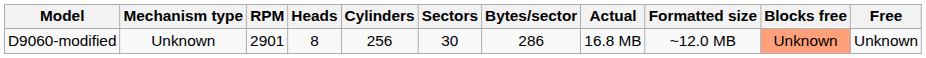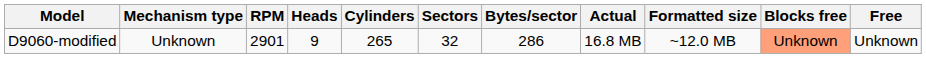D9060-modified | Heads: 8 -> 9
D9060-modified | Cylinders: 256 -> 265
D9060-modified | Sectors: 30 -> 32
